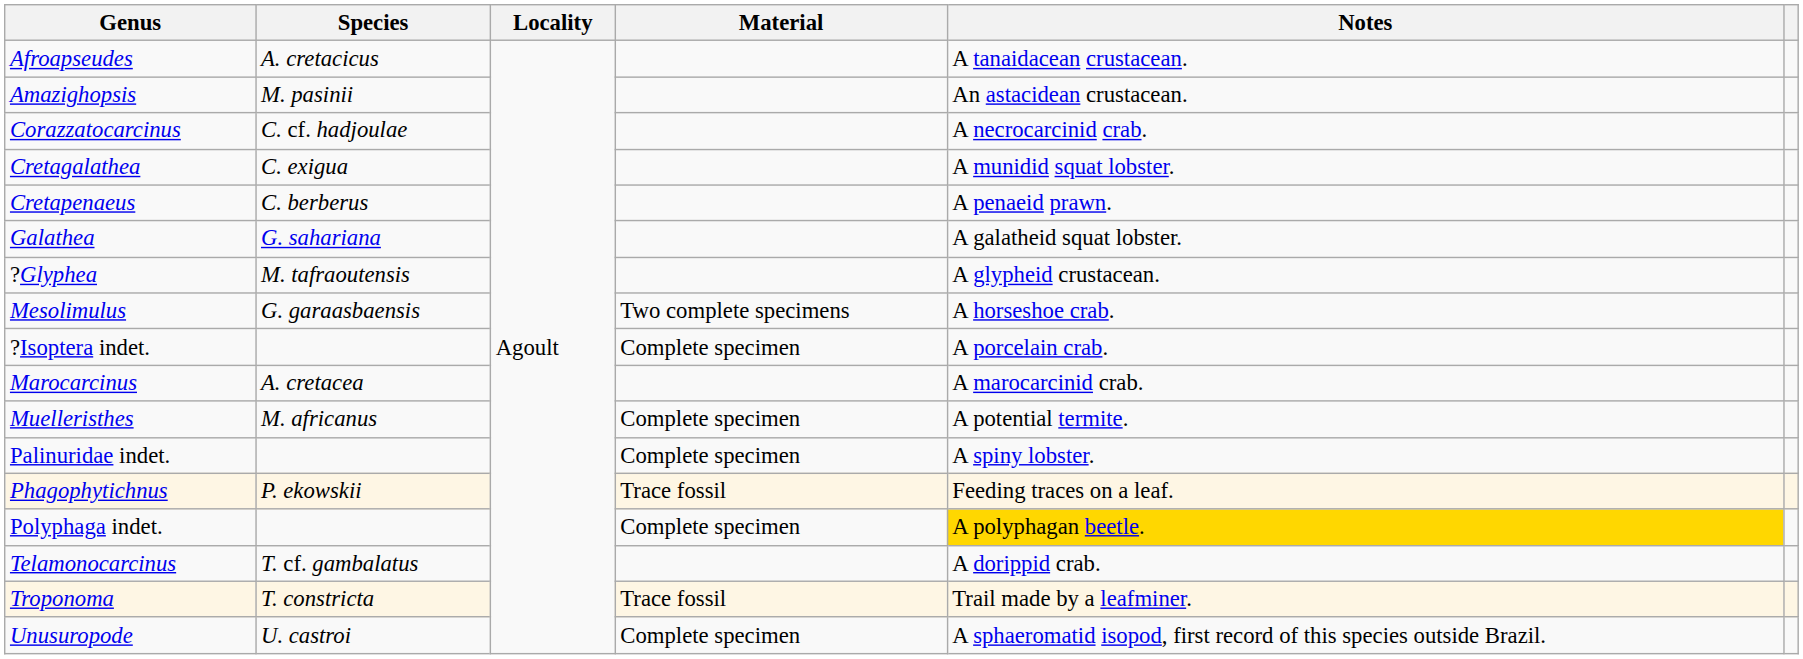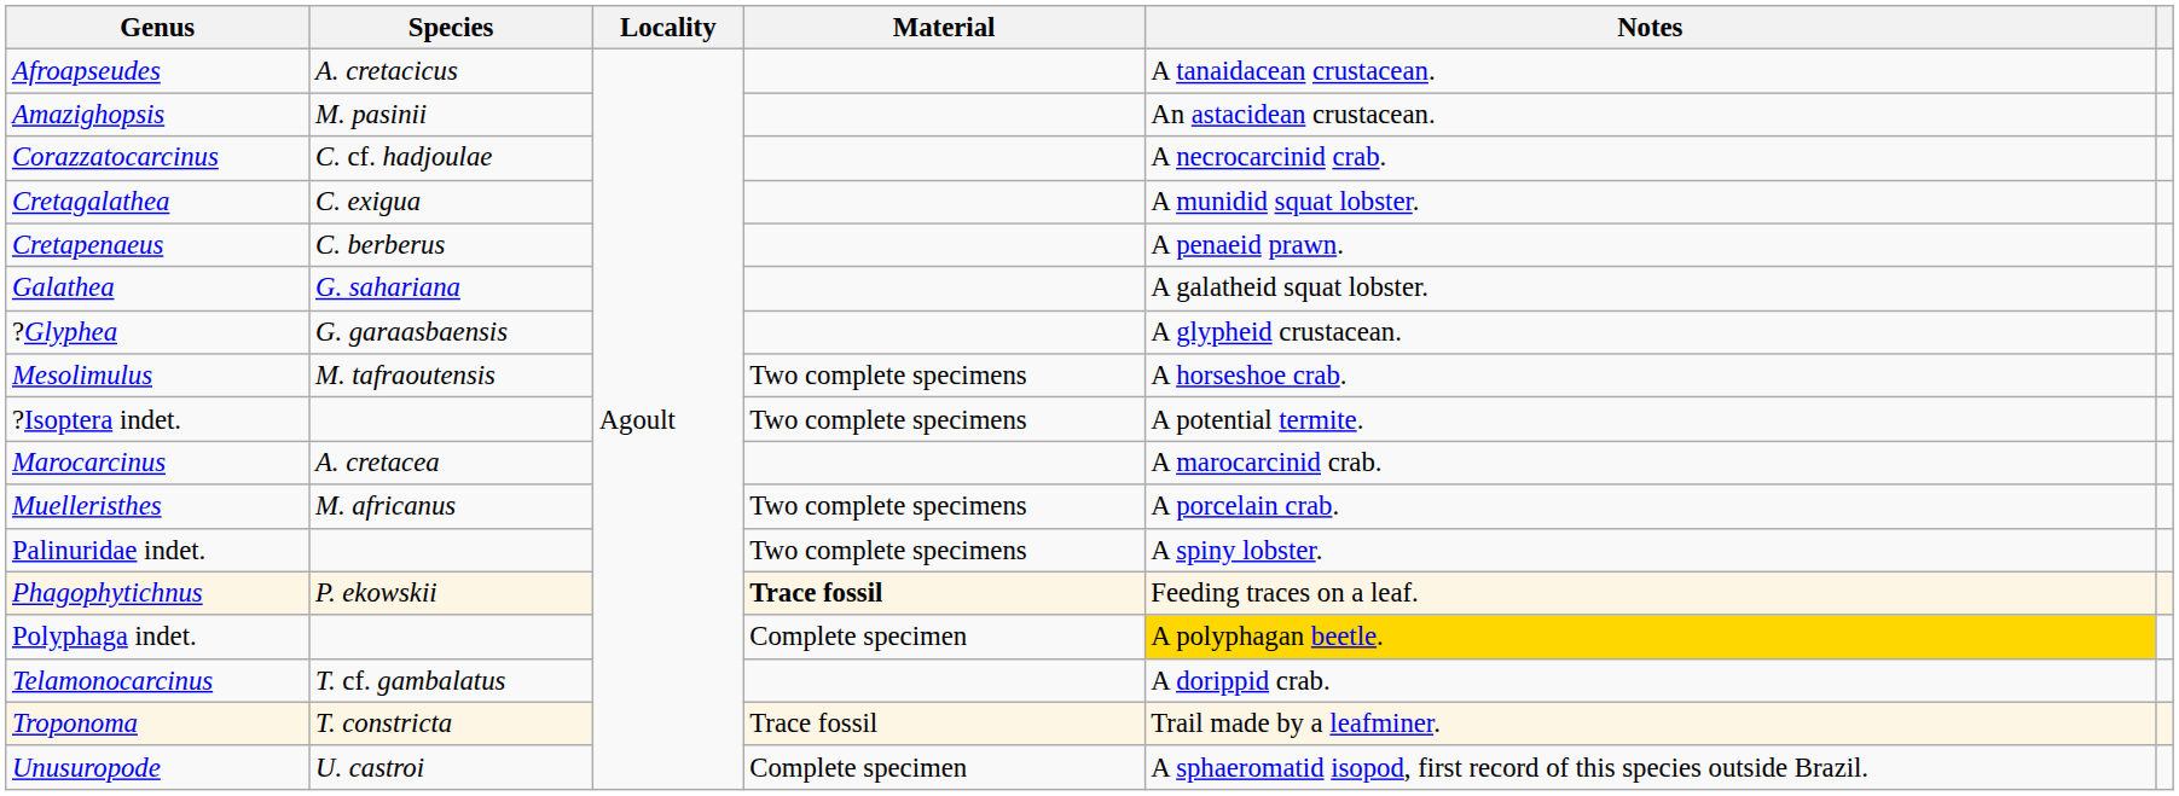?Glyphea | Species: M. tafraoutensis -> G. garaasbaensis
Mesolimulus | Species: G. garaasbaensis -> M. tafraoutensis
?Isoptera indet. | Material: Complete specimen -> Two complete specimens
?Isoptera indet. | Notes: A porcelain crab. -> A potential termite.
Muelleristhes | Material: Complete specimen -> Two complete specimens
Muelleristhes | Notes: A potential termite. -> A porcelain crab.
Palinuridae indet. | Material: Complete specimen -> Two complete specimens
Phagophytichnus | Material: normal -> bold
